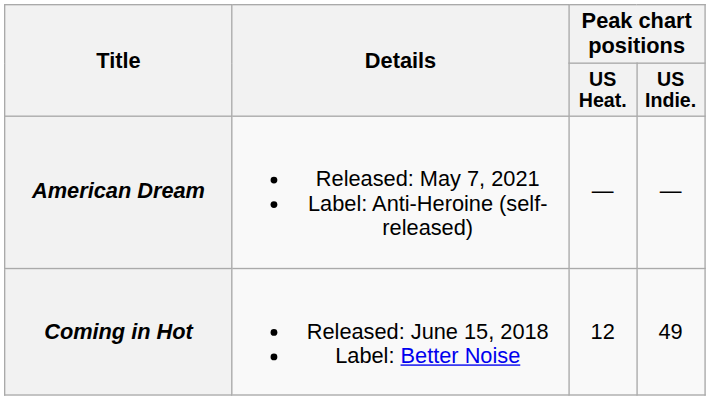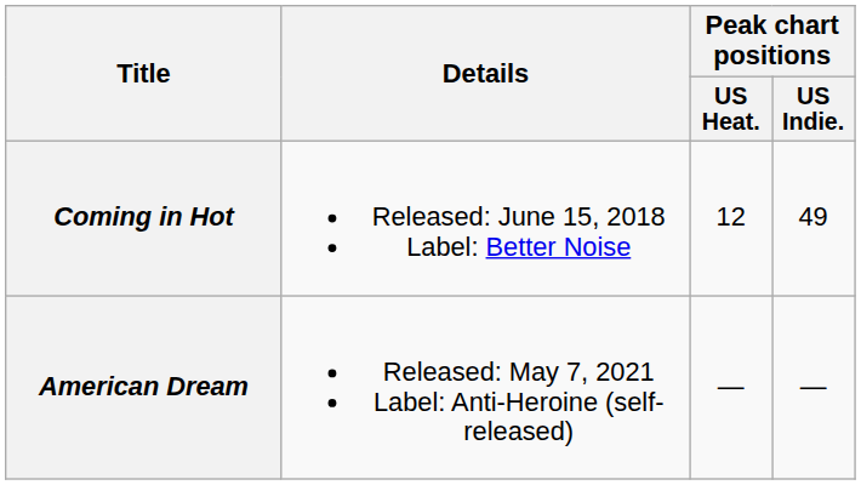rows swapped: Coming in Hot <-> American Dream
